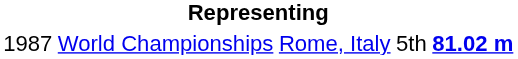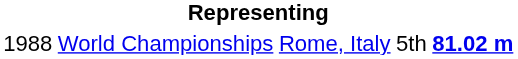World Championships | column 1: 1987 -> 1988
